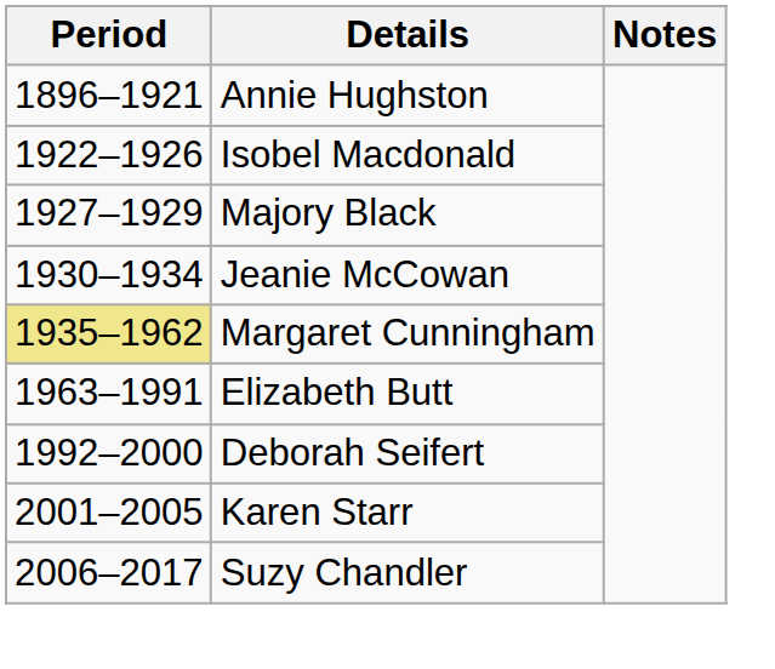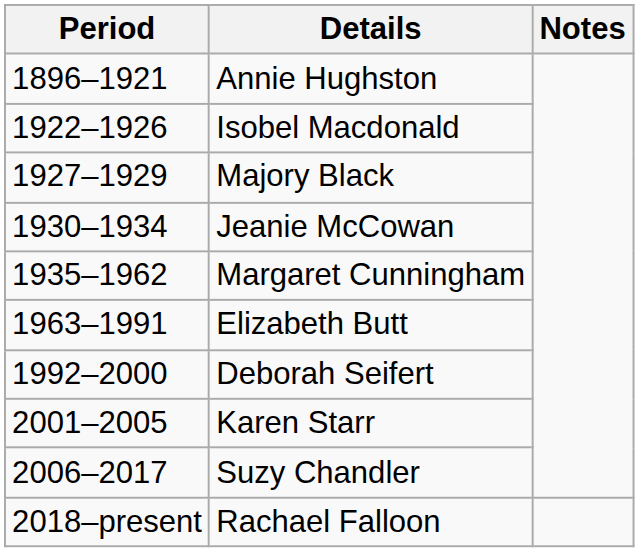Margaret Cunningham | Period: khaki background -> no background
+ row: 2018–present | Rachael Falloon
